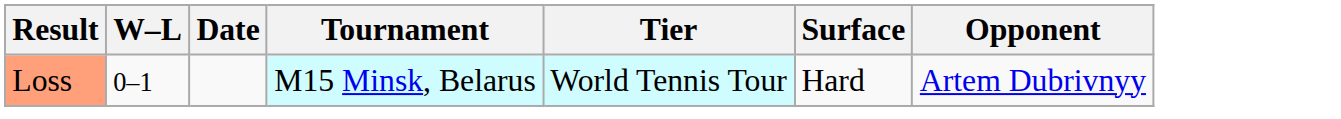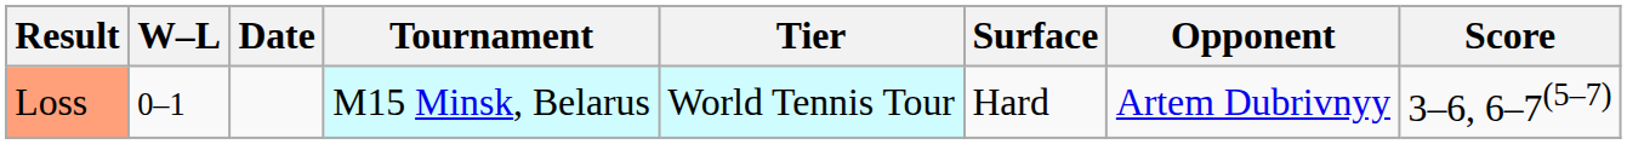+ column: Score | 3–6, 6–7(5–7)
